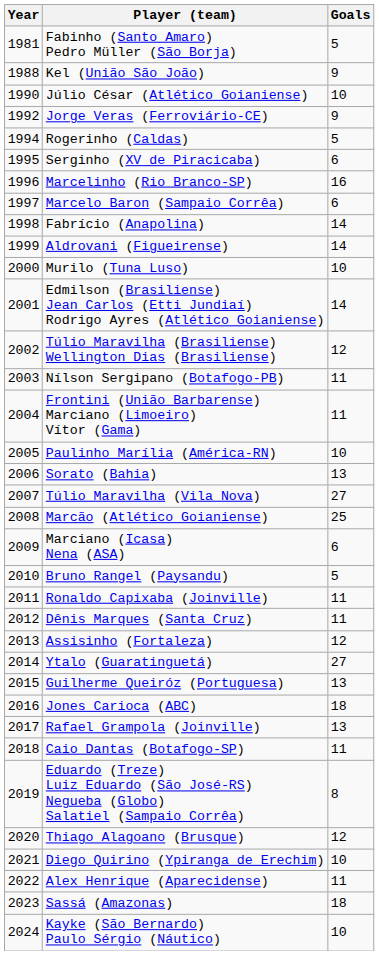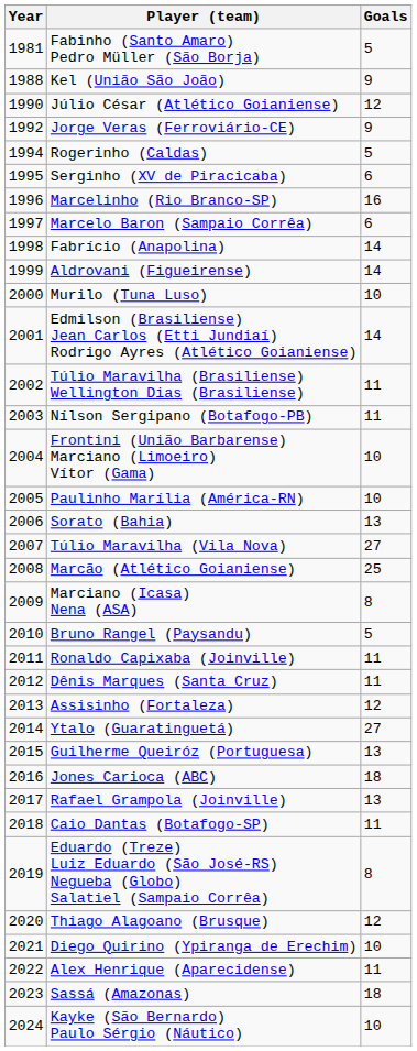Júlio César (Atlético Goianiense) | Goals: 10 -> 12
Túlio Maravilha (Brasiliense) Wellington Dias (Brasiliense) | Goals: 12 -> 11
Frontini (União Barbarense) Marciano (Limoeiro) Vítor (Gama) | Goals: 11 -> 10
Marciano (Icasa) Nena (ASA) | Goals: 6 -> 8
